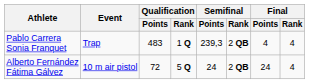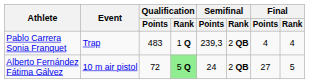Alberto Fernández Fátima Gálvez | Qualification / Rank: no background -> lightgreen background
Alberto Fernández Fátima Gálvez | Final / Points: 24 -> 27
Alberto Fernández Fátima Gálvez | Final / Rank: 4 -> 5
